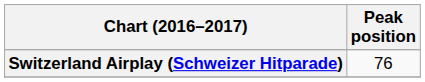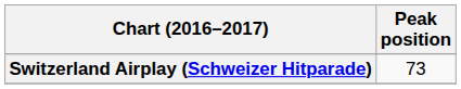Switzerland Airplay (Schweizer Hitparade) | Peak position: 76 -> 73
